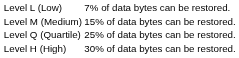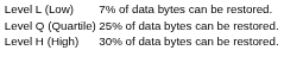- row: Level M (Medium) | 15% of data bytes can be restored.
